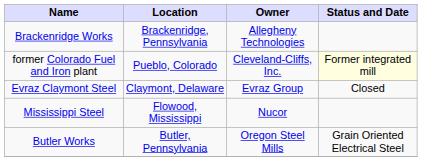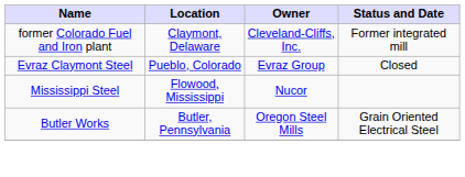- row: Brackenridge Works | Brackenridge, Pennsylvania | Allegheny Technologies
former Colorado Fuel and Iron plant | Location: Pueblo, Colorado -> Claymont, Delaware
former Colorado Fuel and Iron plant | Status and Date: lightyellow background -> no background
Evraz Claymont Steel | Location: Claymont, Delaware -> Pueblo, Colorado
